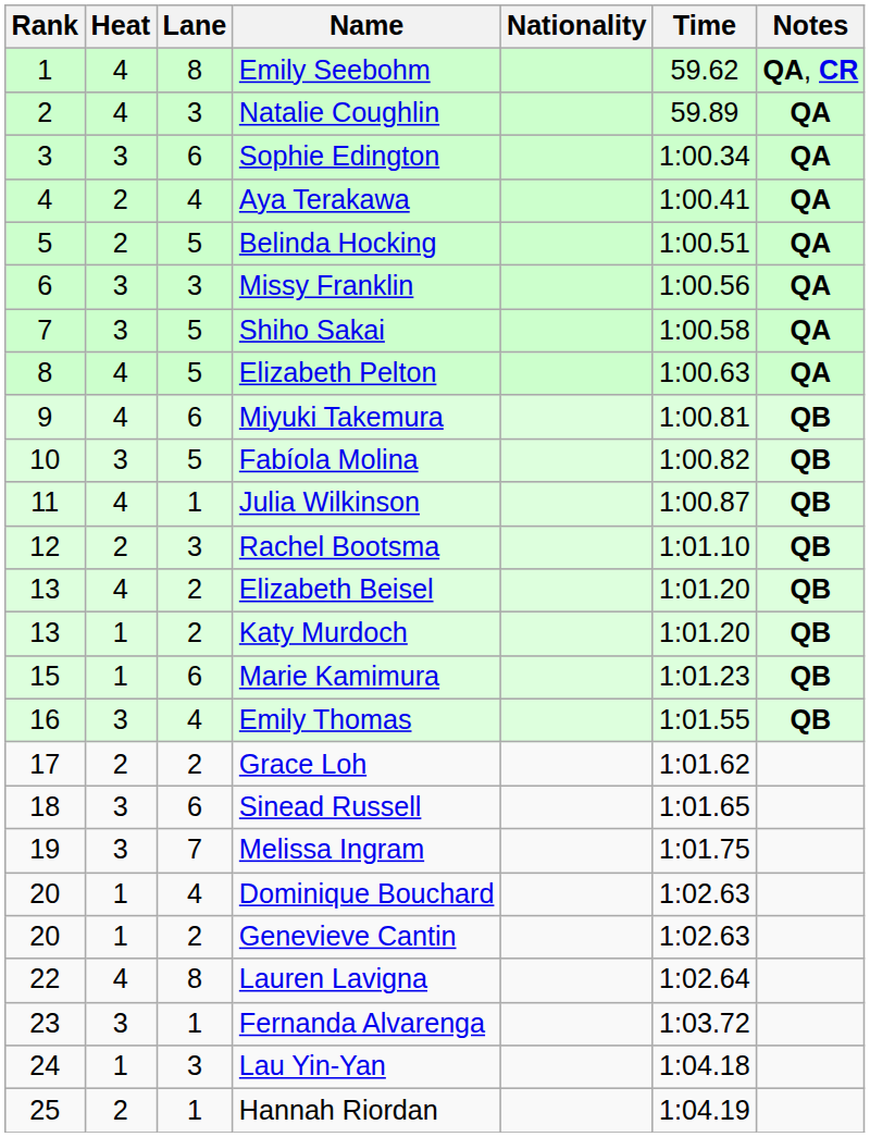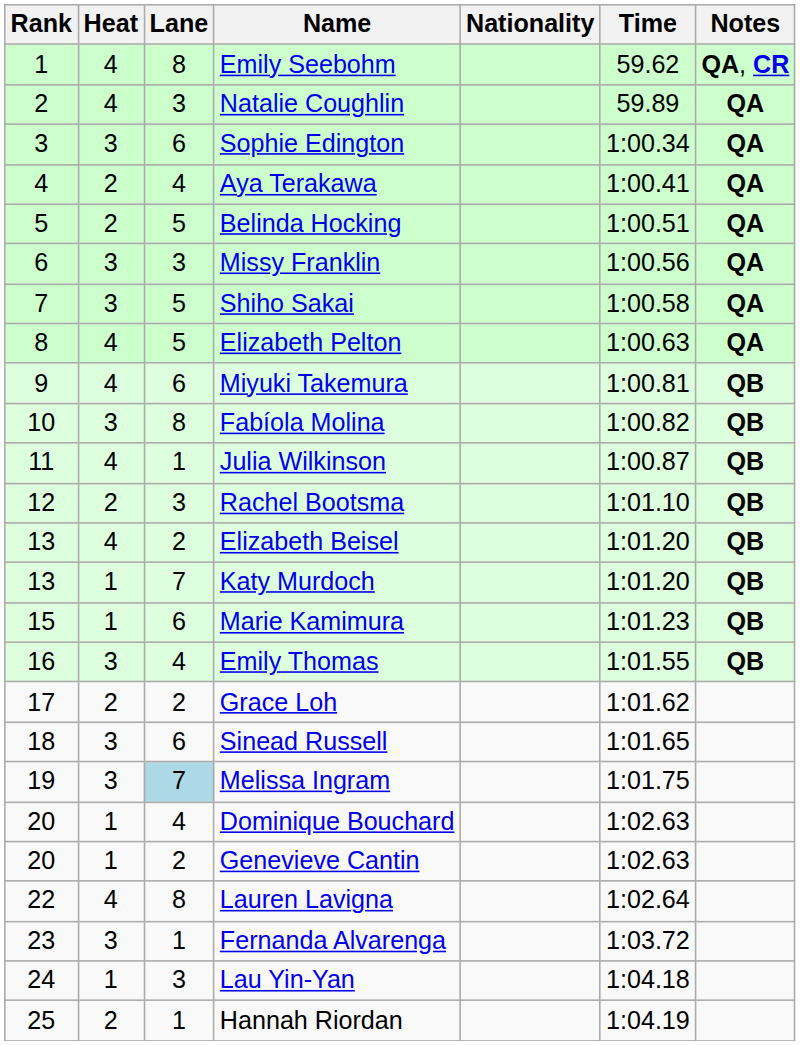Fabíola Molina | Lane: 5 -> 8
Katy Murdoch | Lane: 2 -> 7
Melissa Ingram | Lane: no background -> lightblue background
